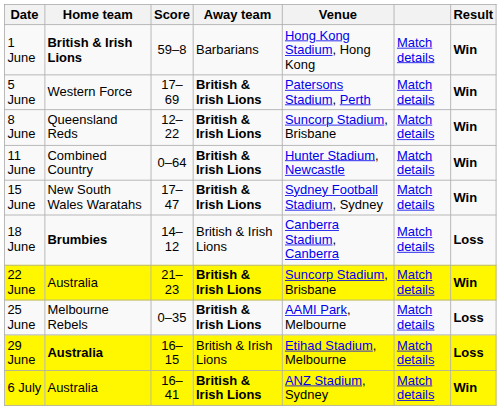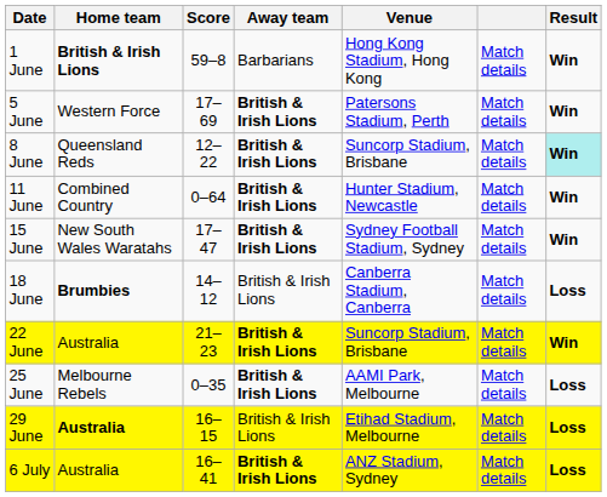8 June | Result: no background -> paleturquoise background
6 July | Result: Win -> Loss
